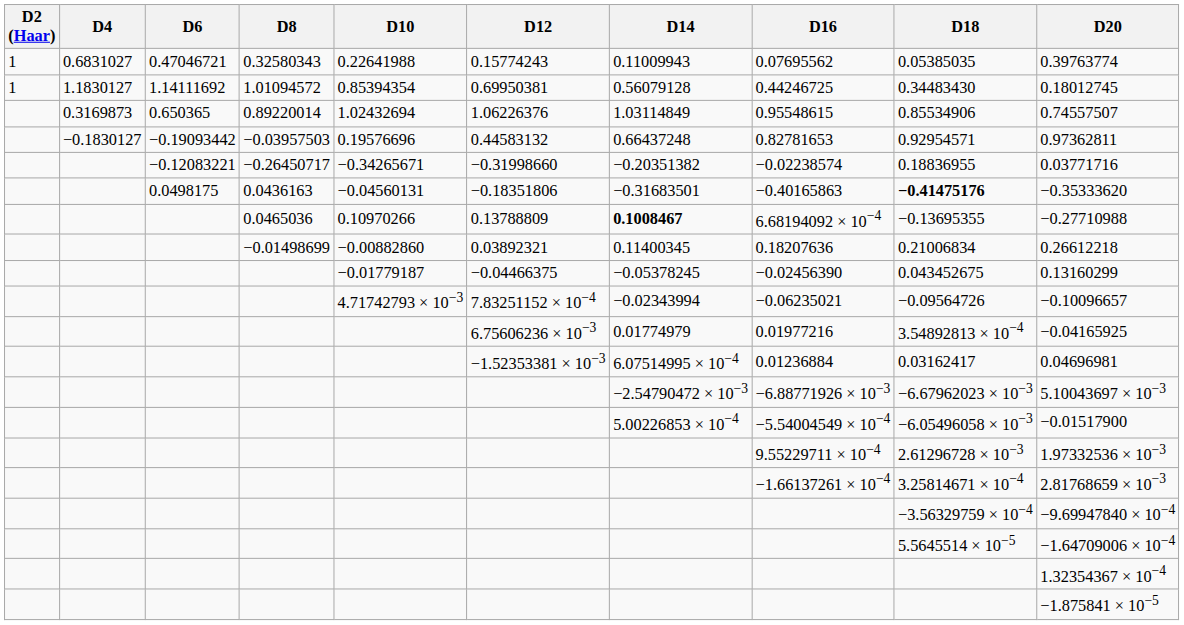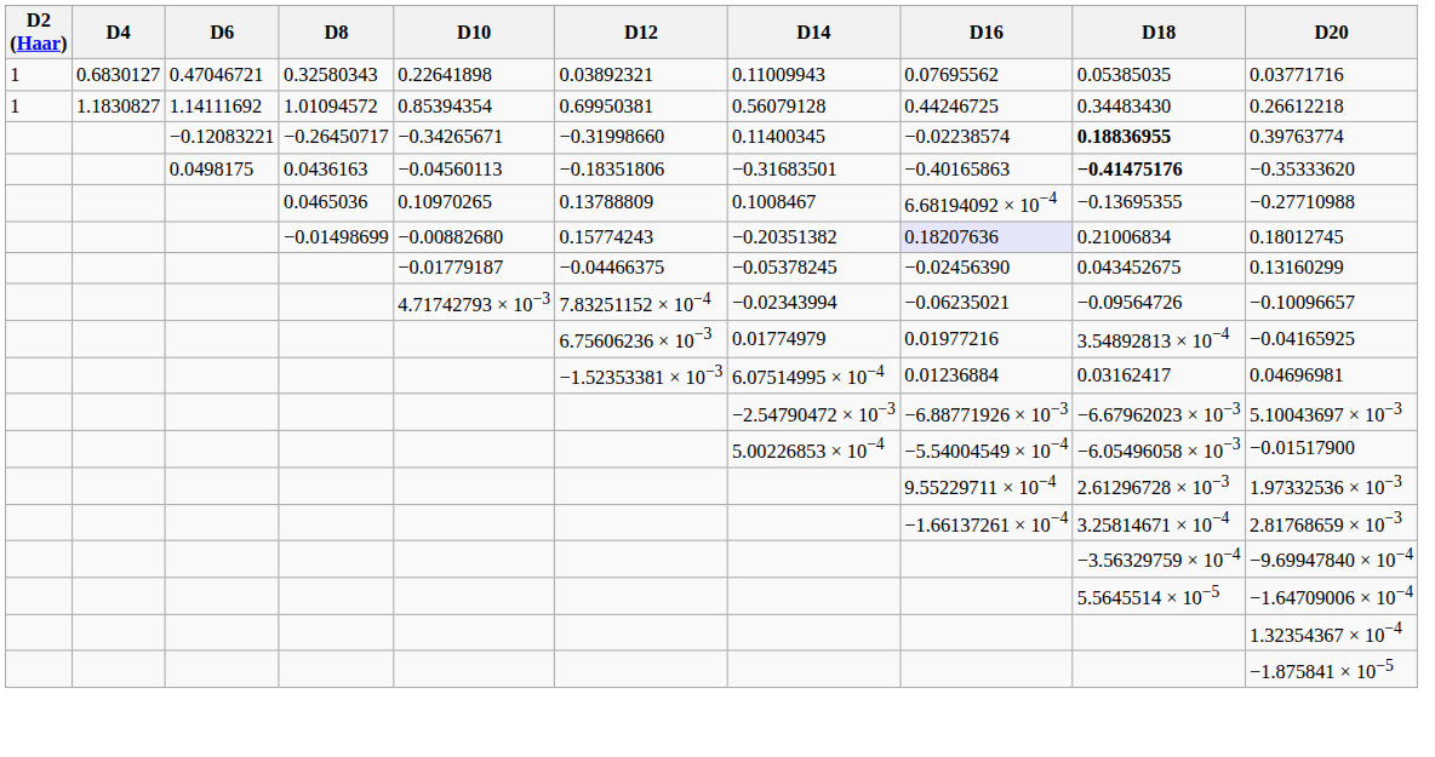0.32580343 | D4: 0.6831027 -> 0.6830127
0.32580343 | D10: 0.22641988 -> 0.22641898
0.32580343 | D12: 0.15774243 -> 0.03892321
0.32580343 | D20: 0.39763774 -> 0.03771716
1.01094572 | D4: 1.1830127 -> 1.1830827
1.01094572 | D20: 0.18012745 -> 0.26612218
- row: 0.3169873 | 0.650365 | 0.89220014 | 1.02432694 | 1.06226376 | 1.03114849 | 0.95548615 | 0.85534906 | 0.74557507
- row: −0.1830127 | −0.19093442 | −0.03957503 | 0.19576696 | 0.44583132 | 0.66437248 | 0.82781653 | 0.92954571 | 0.97362811
−0.26450717 | D14: −0.20351382 -> 0.11400345
−0.26450717 | D18: normal -> bold
−0.26450717 | D20: 0.03771716 -> 0.39763774
0.0436163 | D10: −0.04560131 -> −0.04560113
0.0465036 | D10: 0.10970266 -> 0.10970265
0.0465036 | D14: bold -> normal
−0.01498699 | D10: −0.00882860 -> −0.00882680
−0.01498699 | D12: 0.03892321 -> 0.15774243
−0.01498699 | D14: 0.11400345 -> −0.20351382
−0.01498699 | D16: no background -> lavender background
−0.01498699 | D20: 0.26612218 -> 0.18012745
